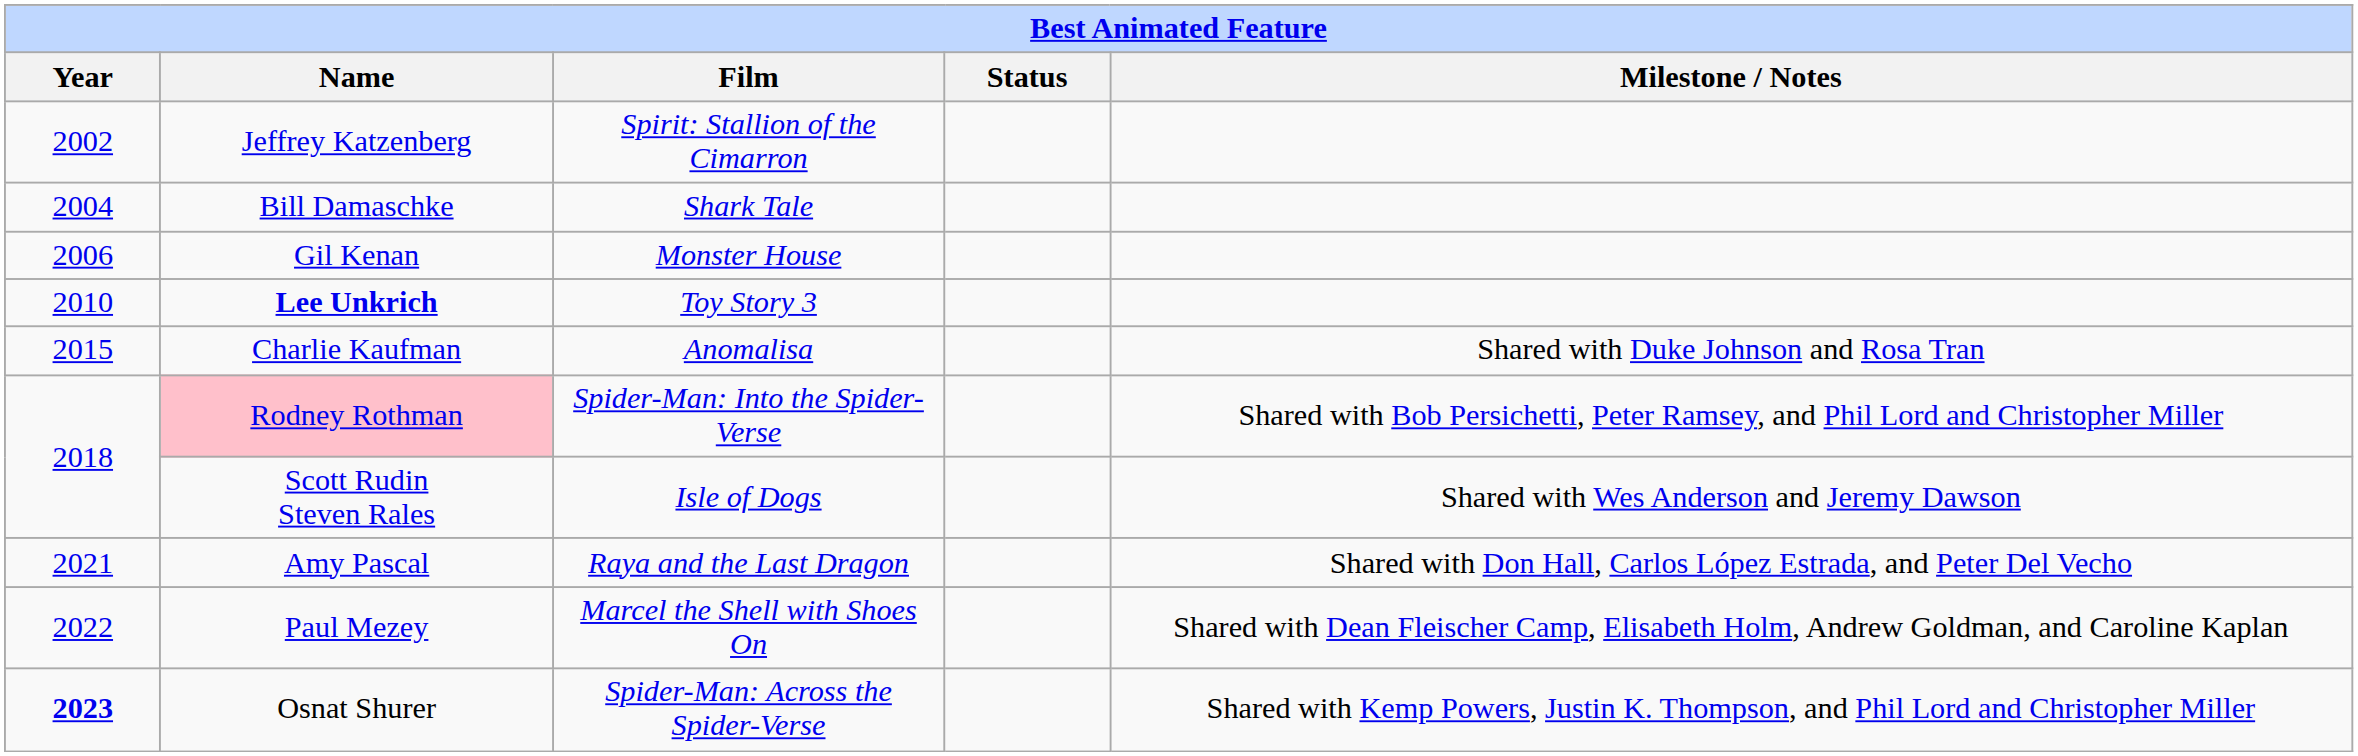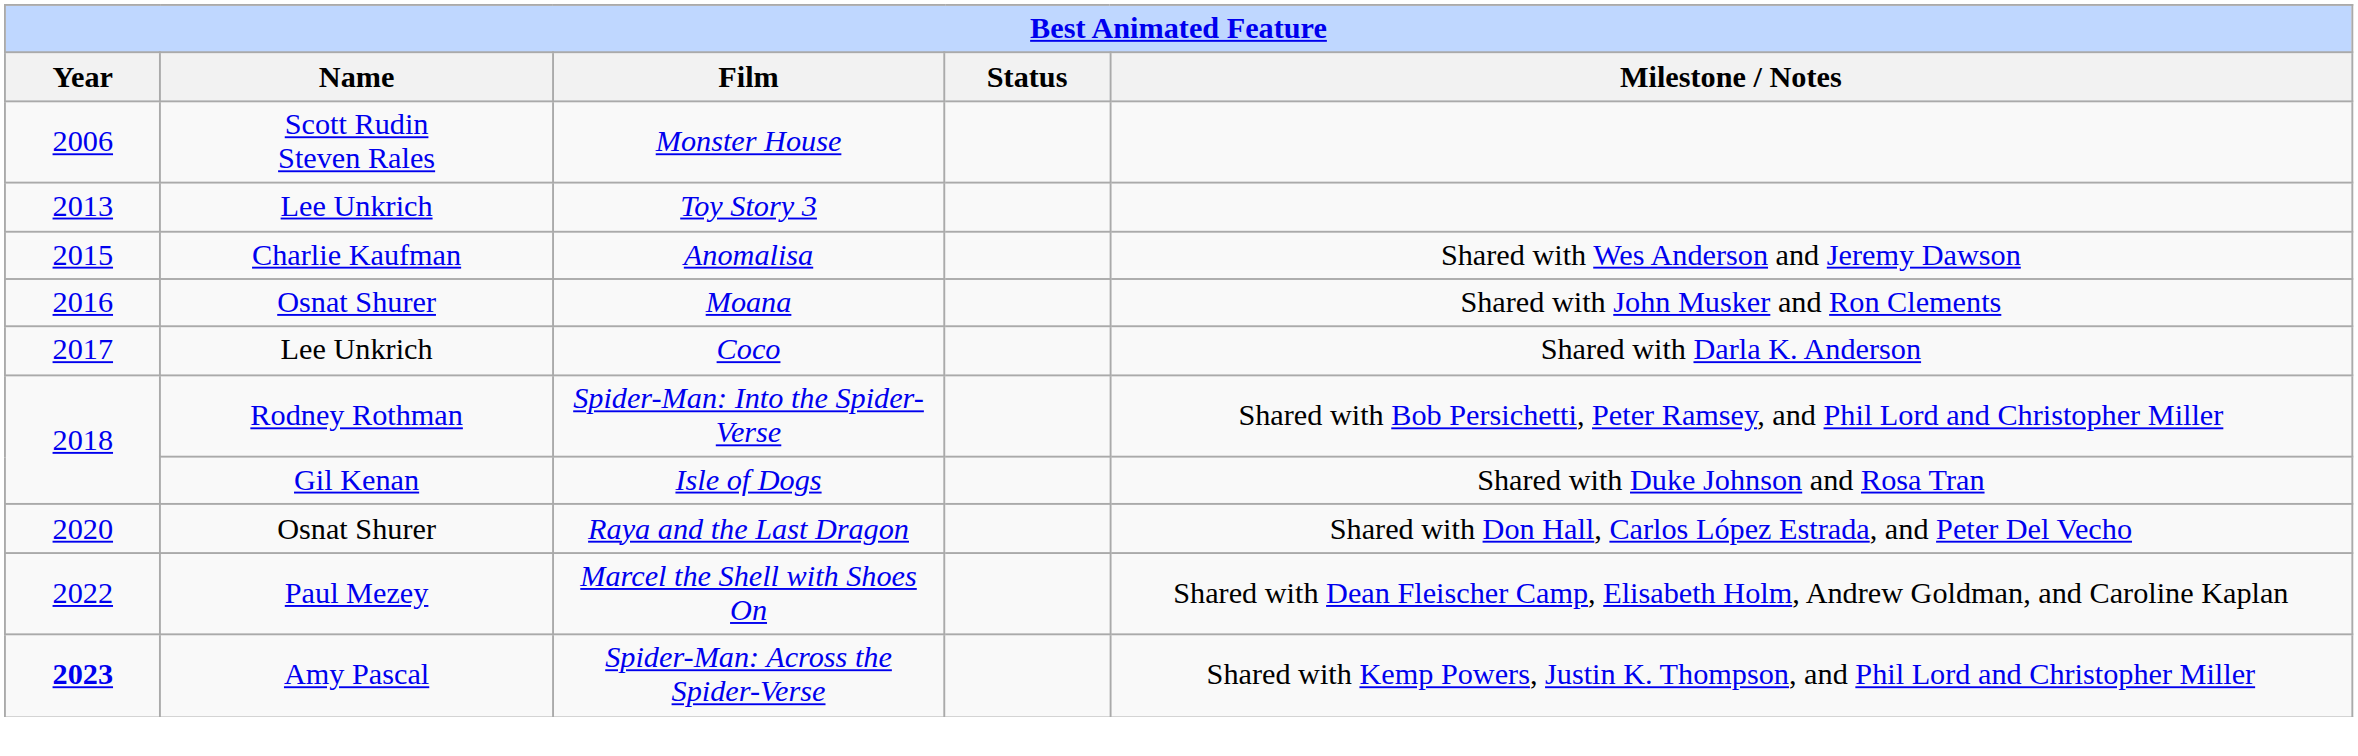- row: 2002 | Jeffrey Katzenberg | Spirit: Stallion of the Cimarron
- row: 2004 | Bill Damaschke | Shark Tale
Monster House | Name: Gil Kenan -> Scott Rudin Steven Rales
Toy Story 3 | Year: 2010 -> 2013
Toy Story 3 | Name: bold -> normal
Anomalisa | Milestone / Notes: Shared with Duke Johnson and Rosa Tran -> Shared with Wes Anderson and Jeremy Dawson
+ row: 2016 | Osnat Shurer | Moana | Shared with John Musker and Ron Clements
+ row: 2017 | Lee Unkrich | Coco | Shared with Darla K. Anderson
Spider-Man: Into the Spider-Verse | Name: pink background -> no background
Isle of Dogs | Name: Scott Rudin Steven Rales -> Gil Kenan
Isle of Dogs | Milestone / Notes: Shared with Wes Anderson and Jeremy Dawson -> Shared with Duke Johnson and Rosa Tran
Raya and the Last Dragon | Year: 2021 -> 2020
Raya and the Last Dragon | Name: Amy Pascal -> Osnat Shurer
Spider-Man: Across the Spider-Verse | Name: Osnat Shurer -> Amy Pascal
